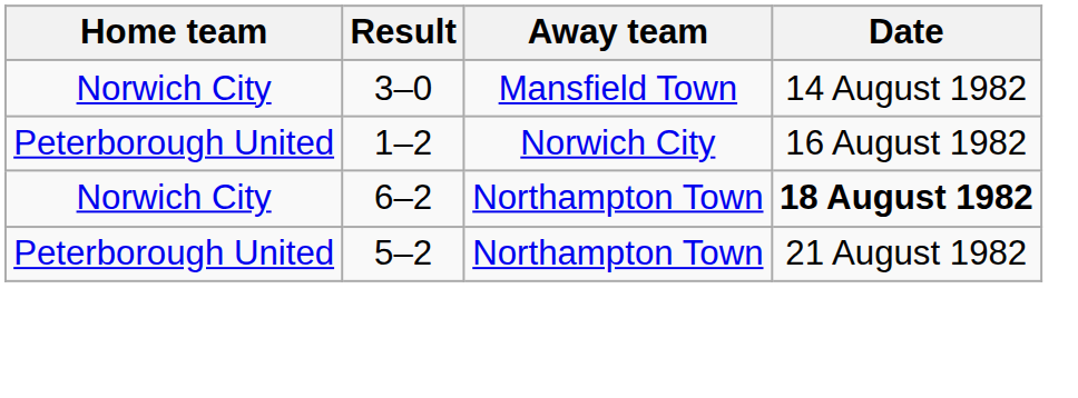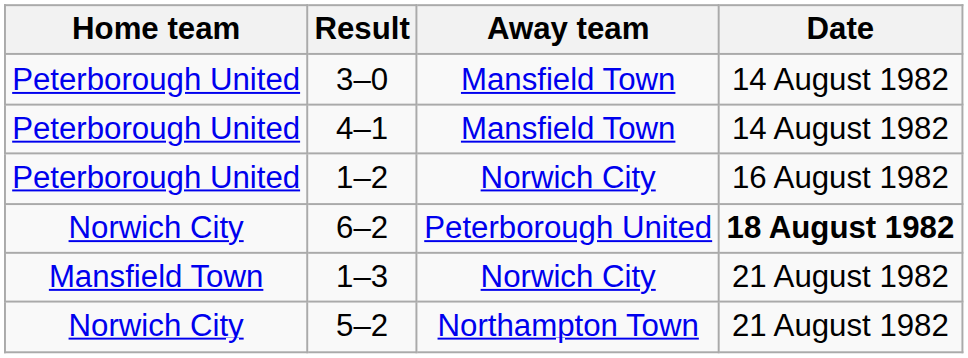3–0 | Home team: Norwich City -> Peterborough United
+ row: Peterborough United | 4–1 | Mansfield Town | 14 August 1982
6–2 | Away team: Northampton Town -> Peterborough United
+ row: Mansfield Town | 1–3 | Norwich City | 21 August 1982
5–2 | Home team: Peterborough United -> Norwich City
